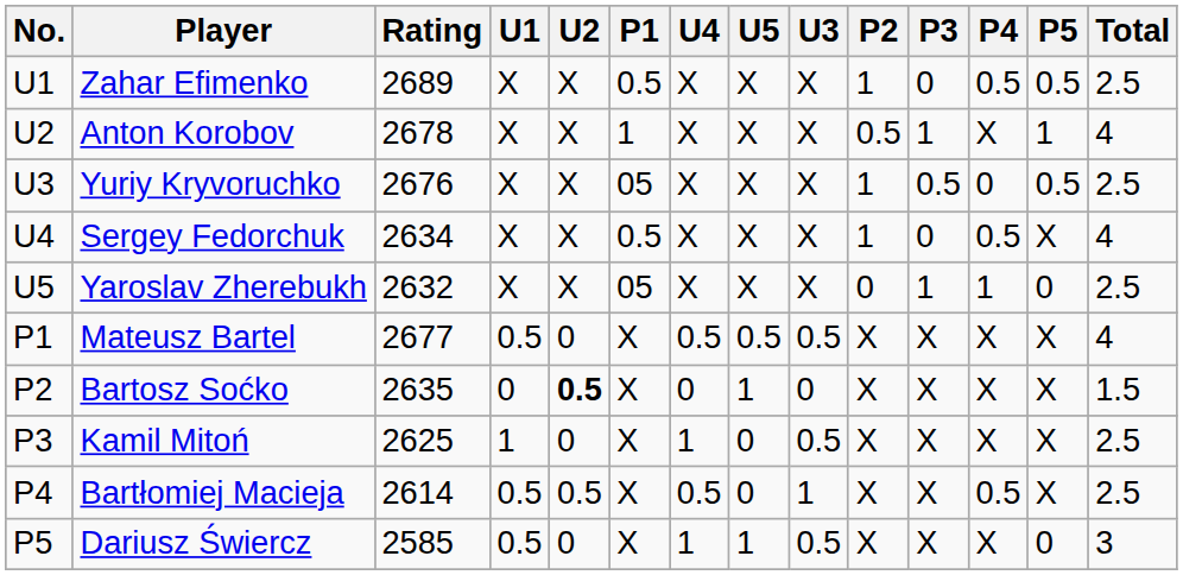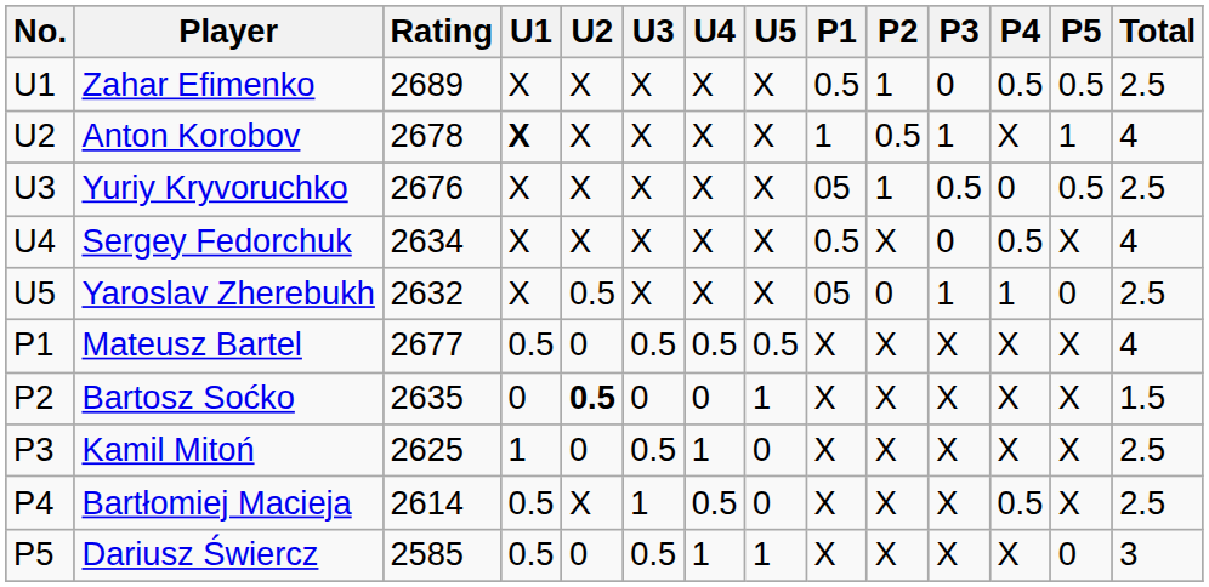columns swapped: U3 <-> P1
Anton Korobov | U1: normal -> bold
Sergey Fedorchuk | P2: 1 -> X
Yaroslav Zherebukh | U2: X -> 0.5
Bartłomiej Macieja | U2: 0.5 -> X
